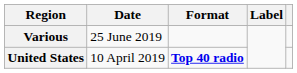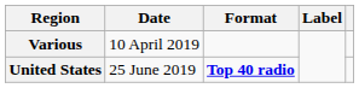Various | Date: 25 June 2019 -> 10 April 2019
United States | Date: 10 April 2019 -> 25 June 2019
